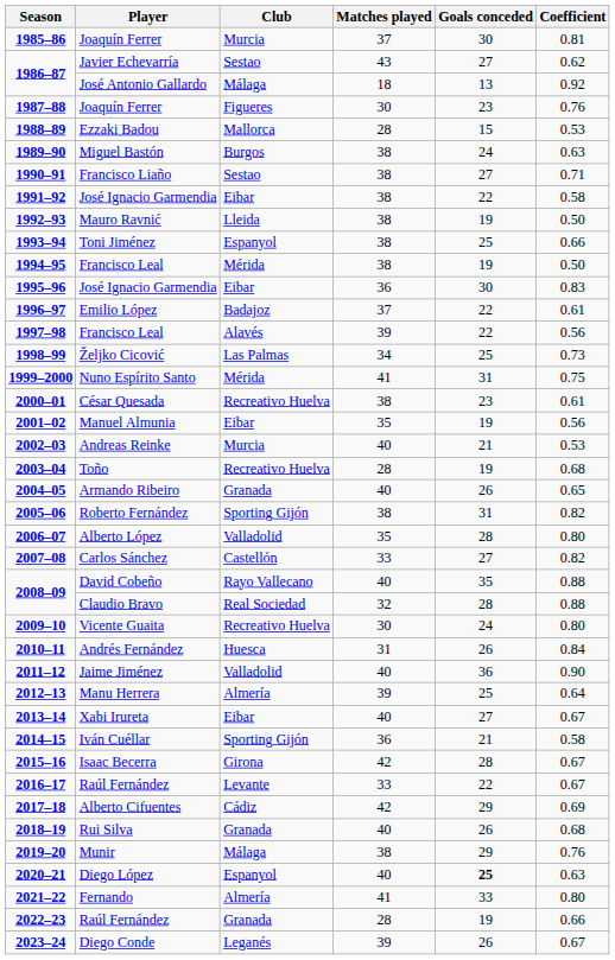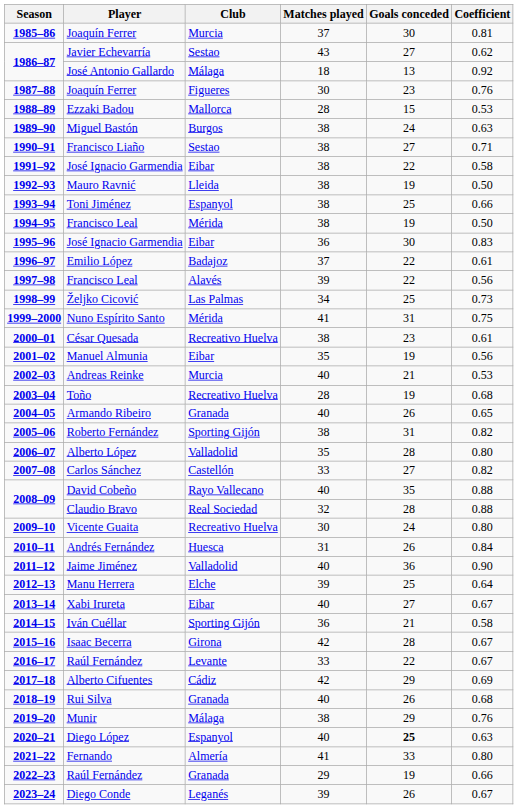Manu Herrera | Club: Almería -> Elche
2022–23 / Raúl Fernández | Matches played: 28 -> 29
